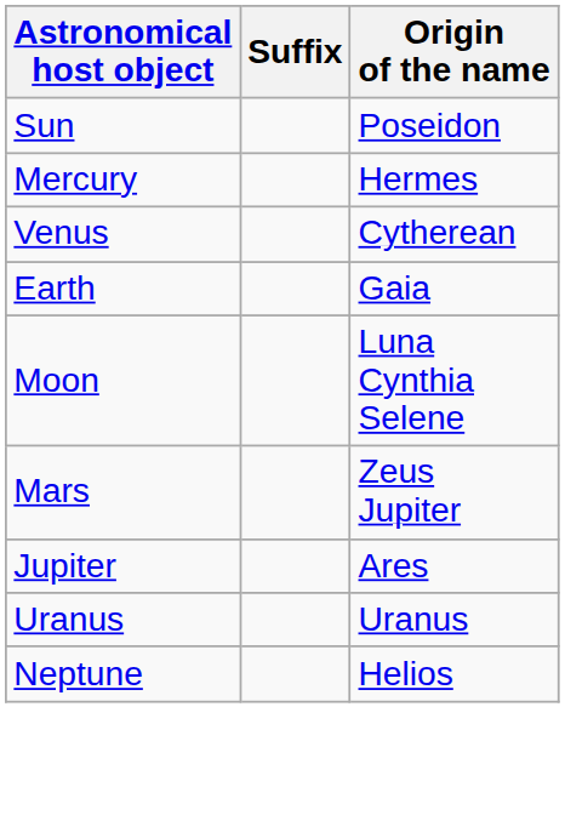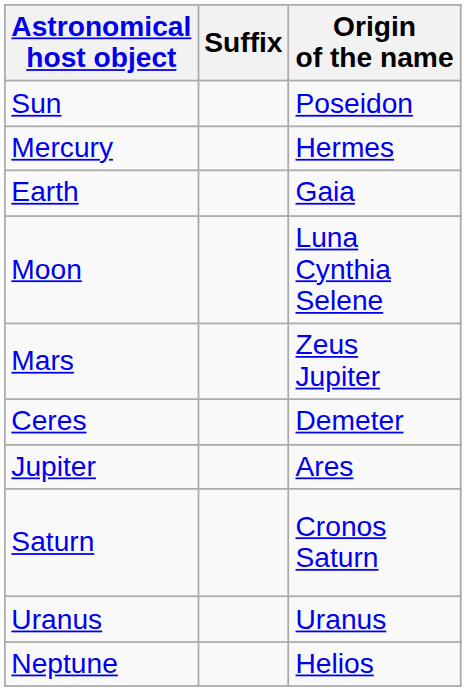- row: Venus | Cytherean
+ row: Ceres | Demeter
+ row: Saturn | Cronos Saturn
